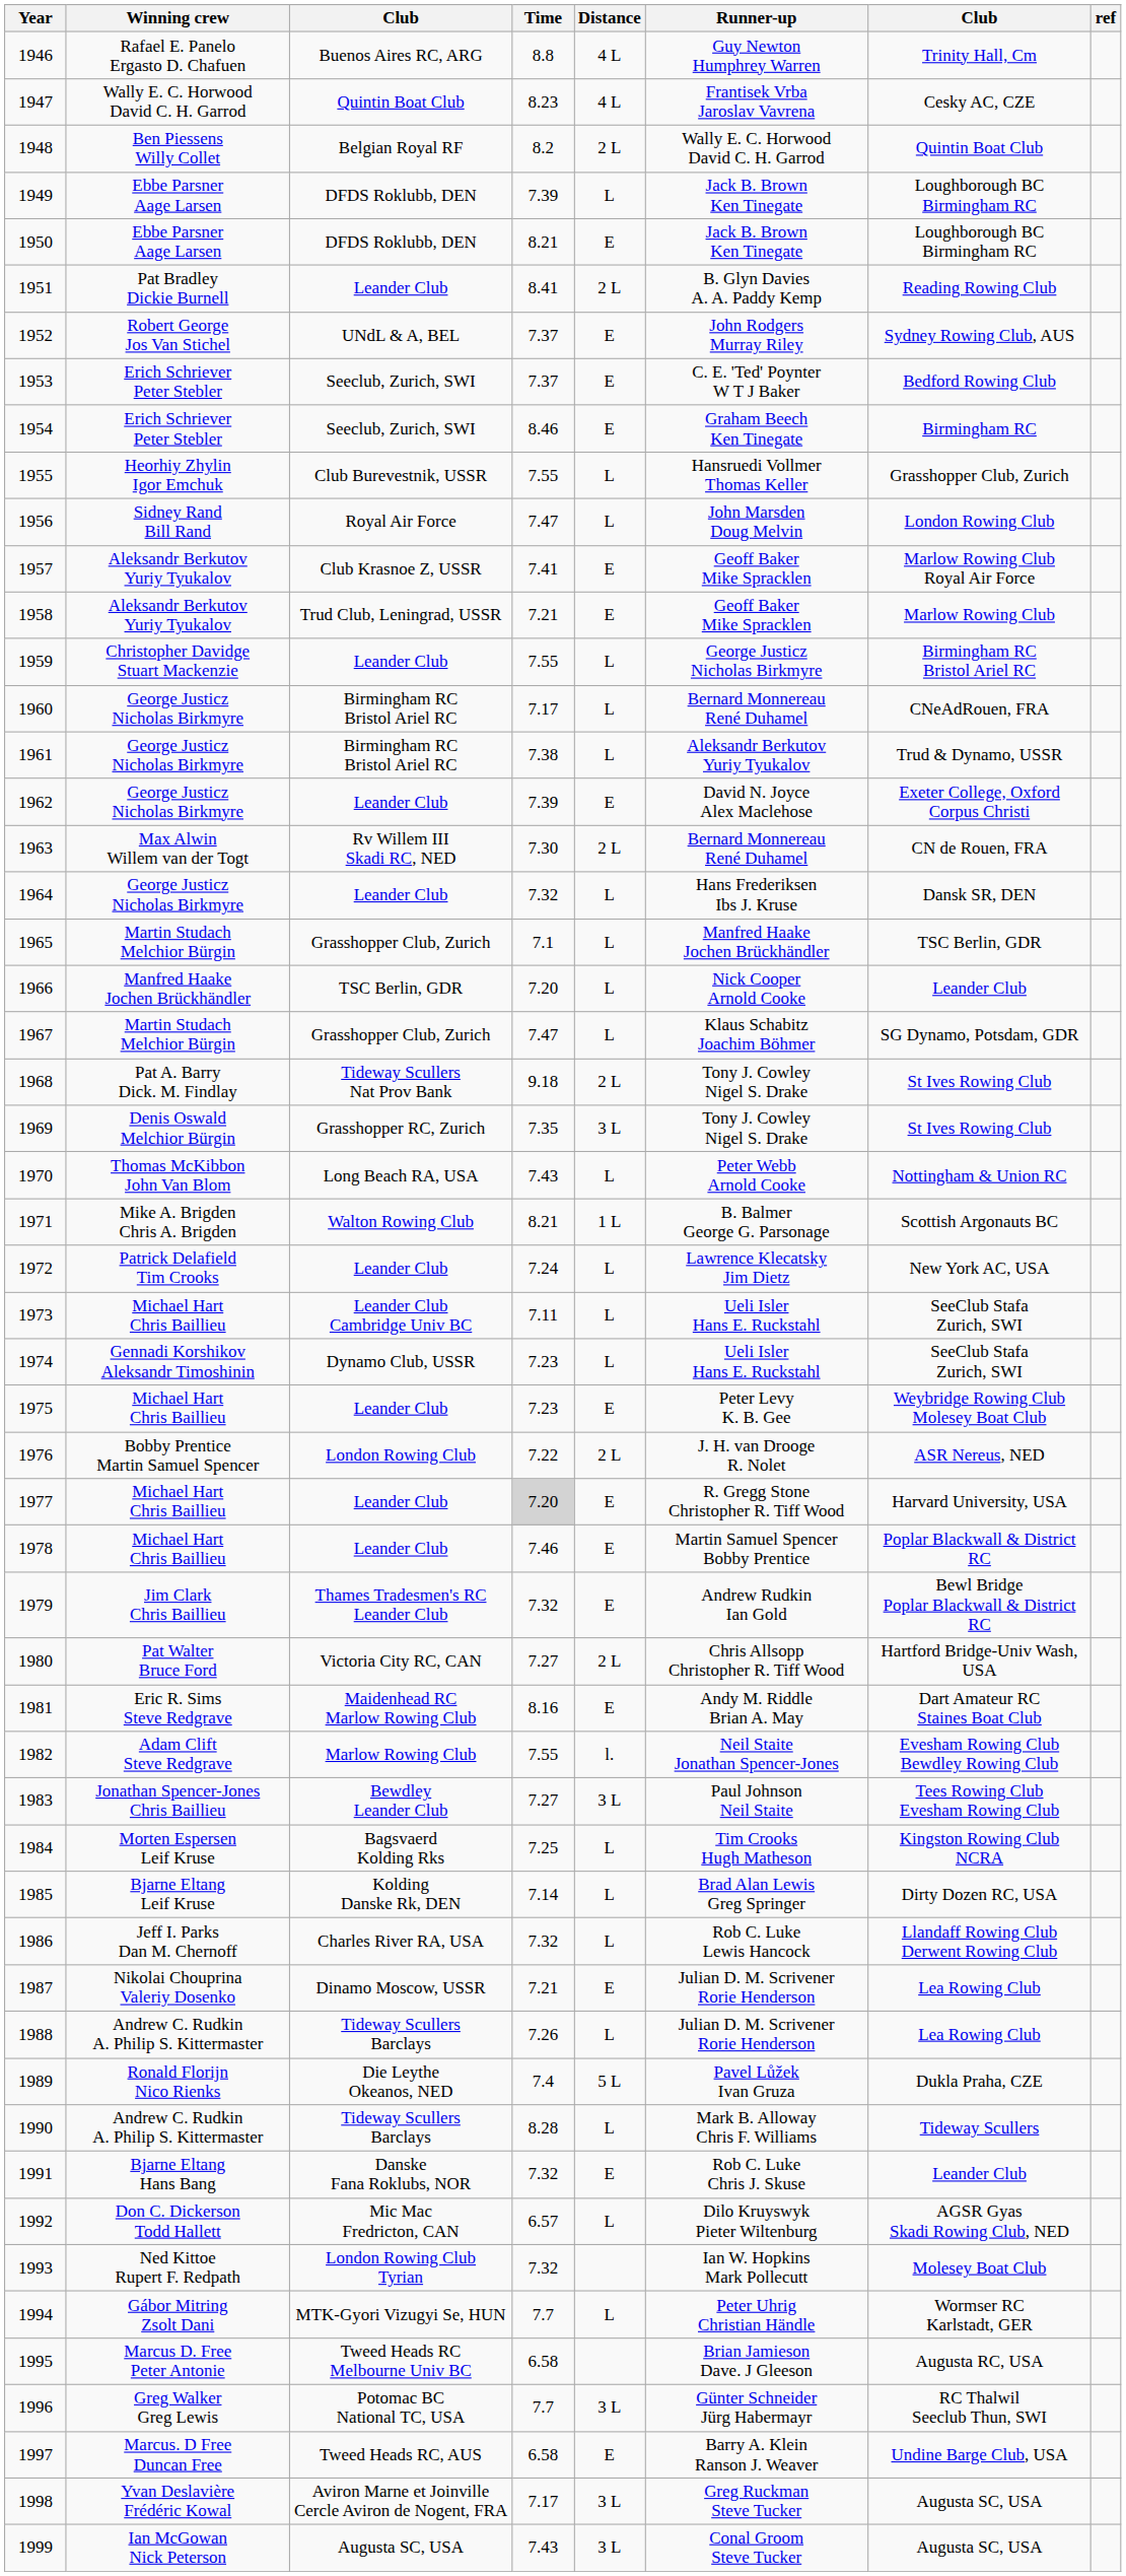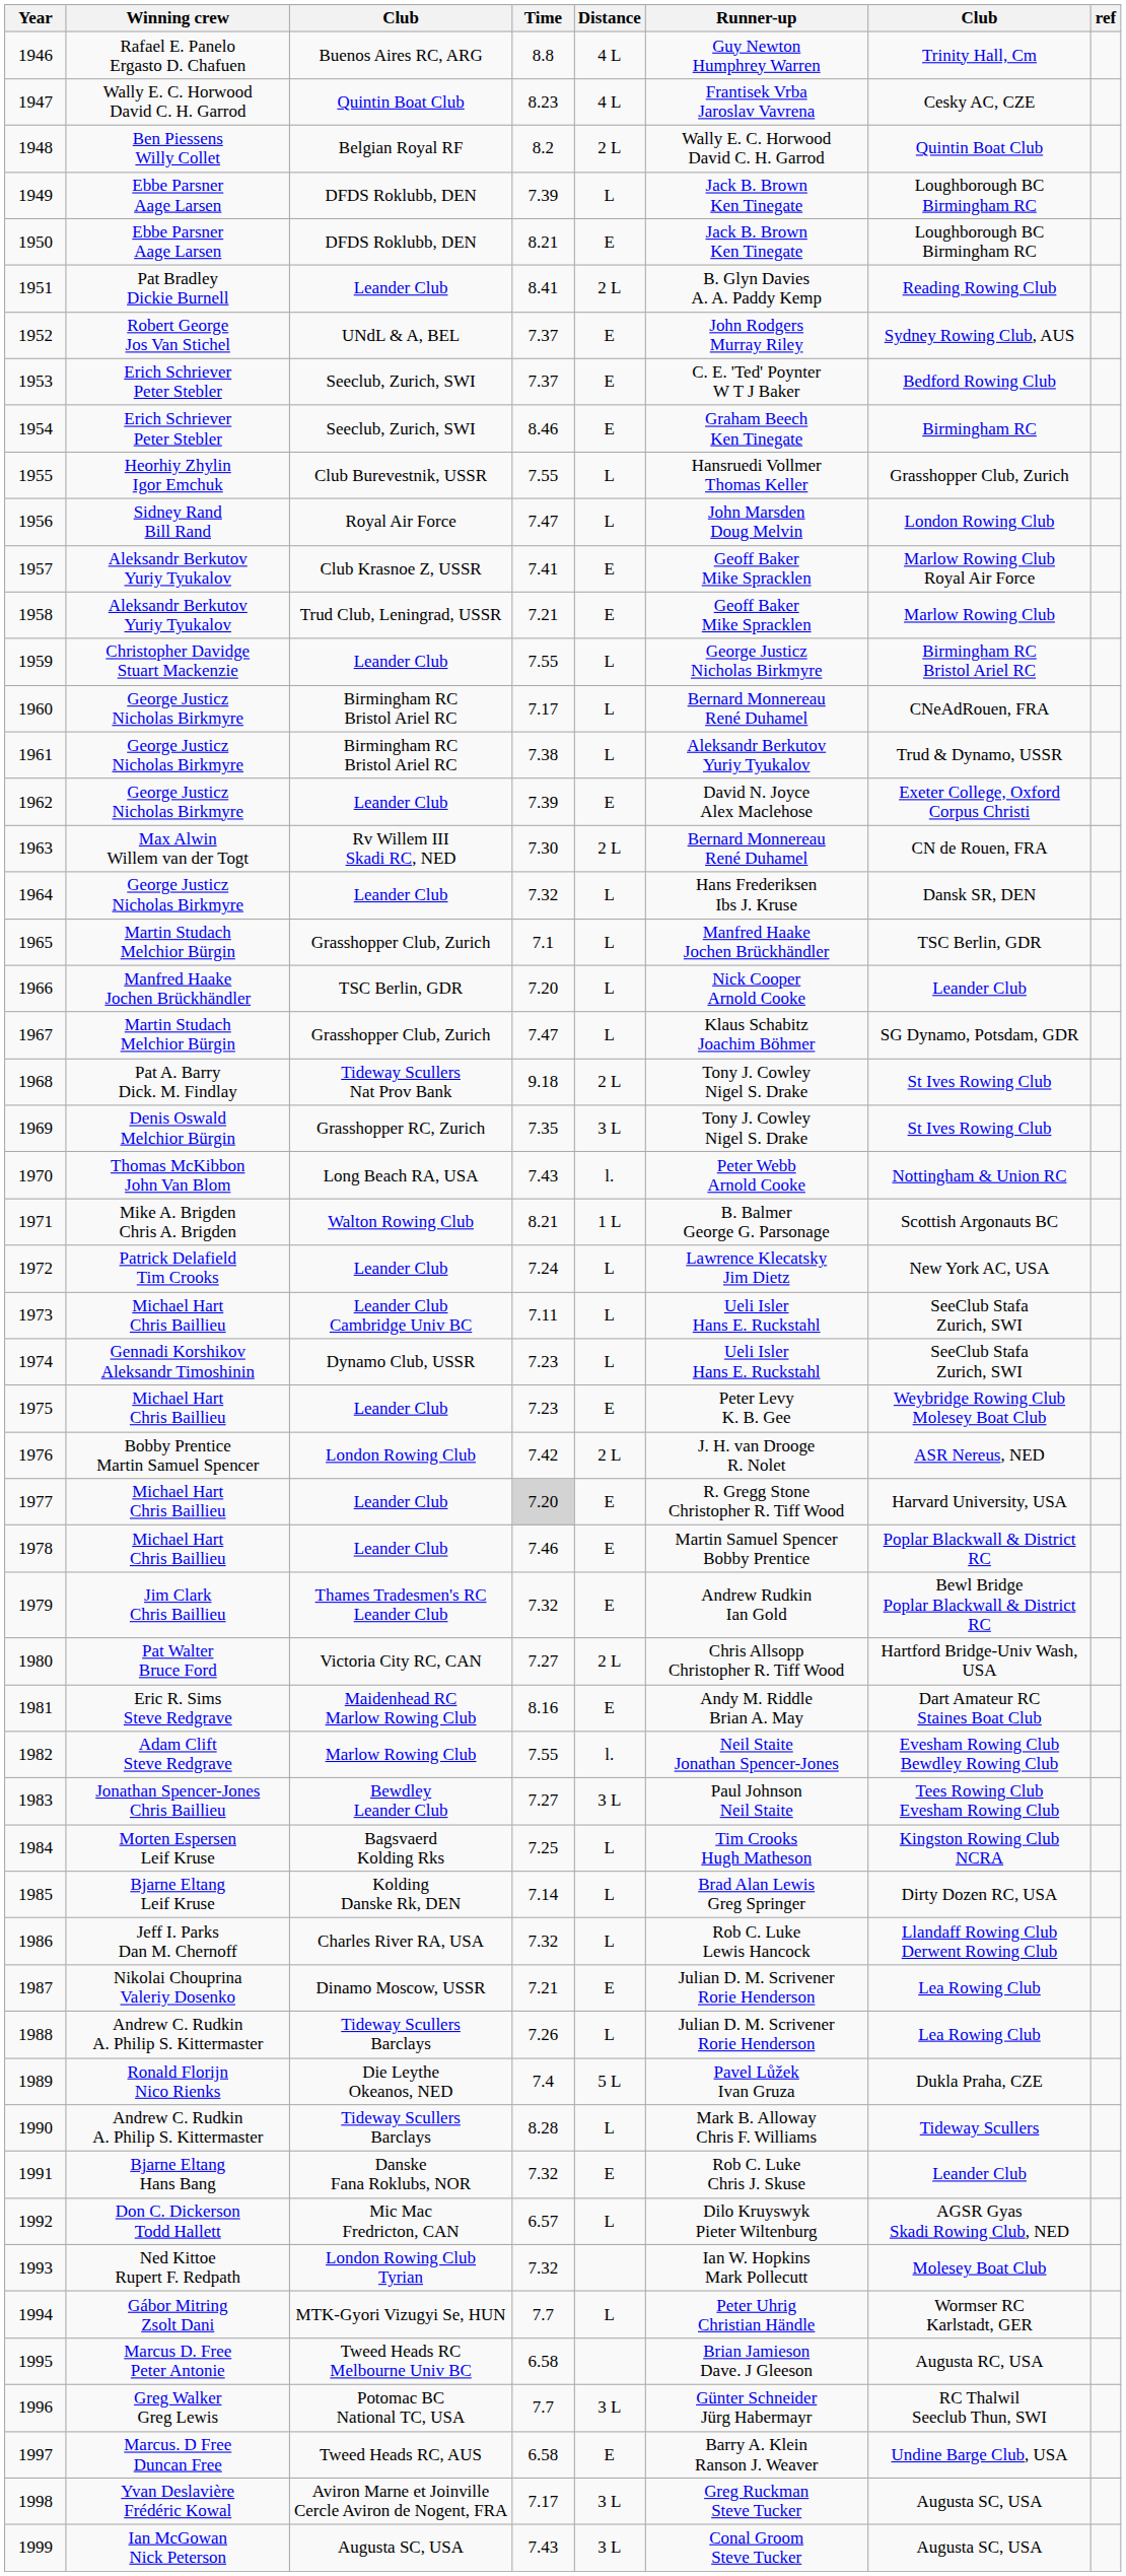1970 | Distance: L -> l.
1976 | Time: 7.22 -> 7.42
